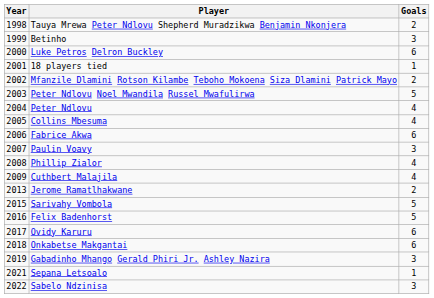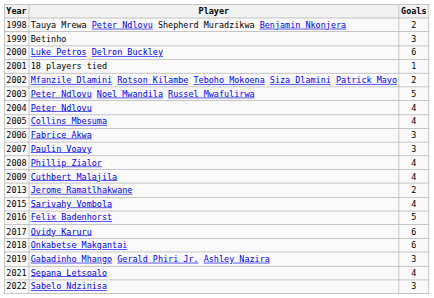Fabrice Akwa | Goals: 6 -> 3
Sarivahy Vombola | Goals: 5 -> 4
Sepana Letsoalo | Goals: 1 -> 4
